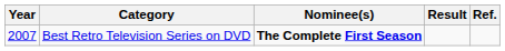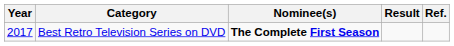Best Retro Television Series on DVD | Year: 2007 -> 2017
